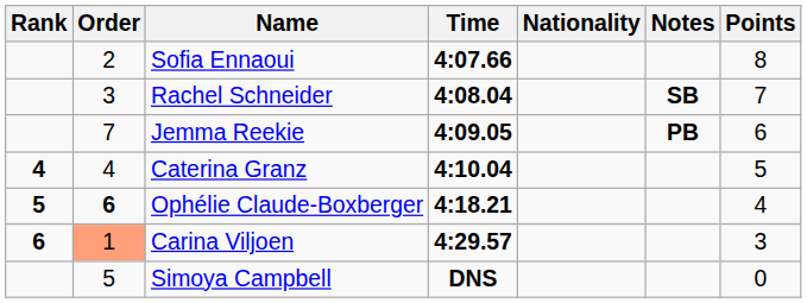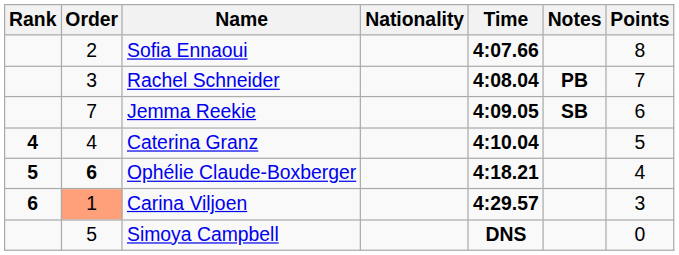columns swapped: Nationality <-> Time
Rachel Schneider | Notes: SB -> PB
Jemma Reekie | Notes: PB -> SB
